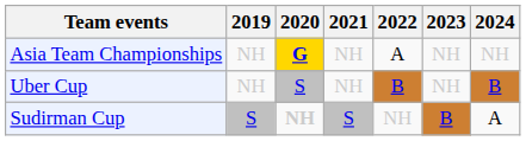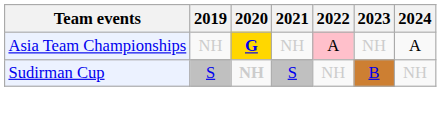Asia Team Championships | 2022: no background -> pink background
Asia Team Championships | 2024: NH -> A
- row: Uber Cup | NH | S | NH | B | NH | B
Sudirman Cup | 2024: A -> NH
